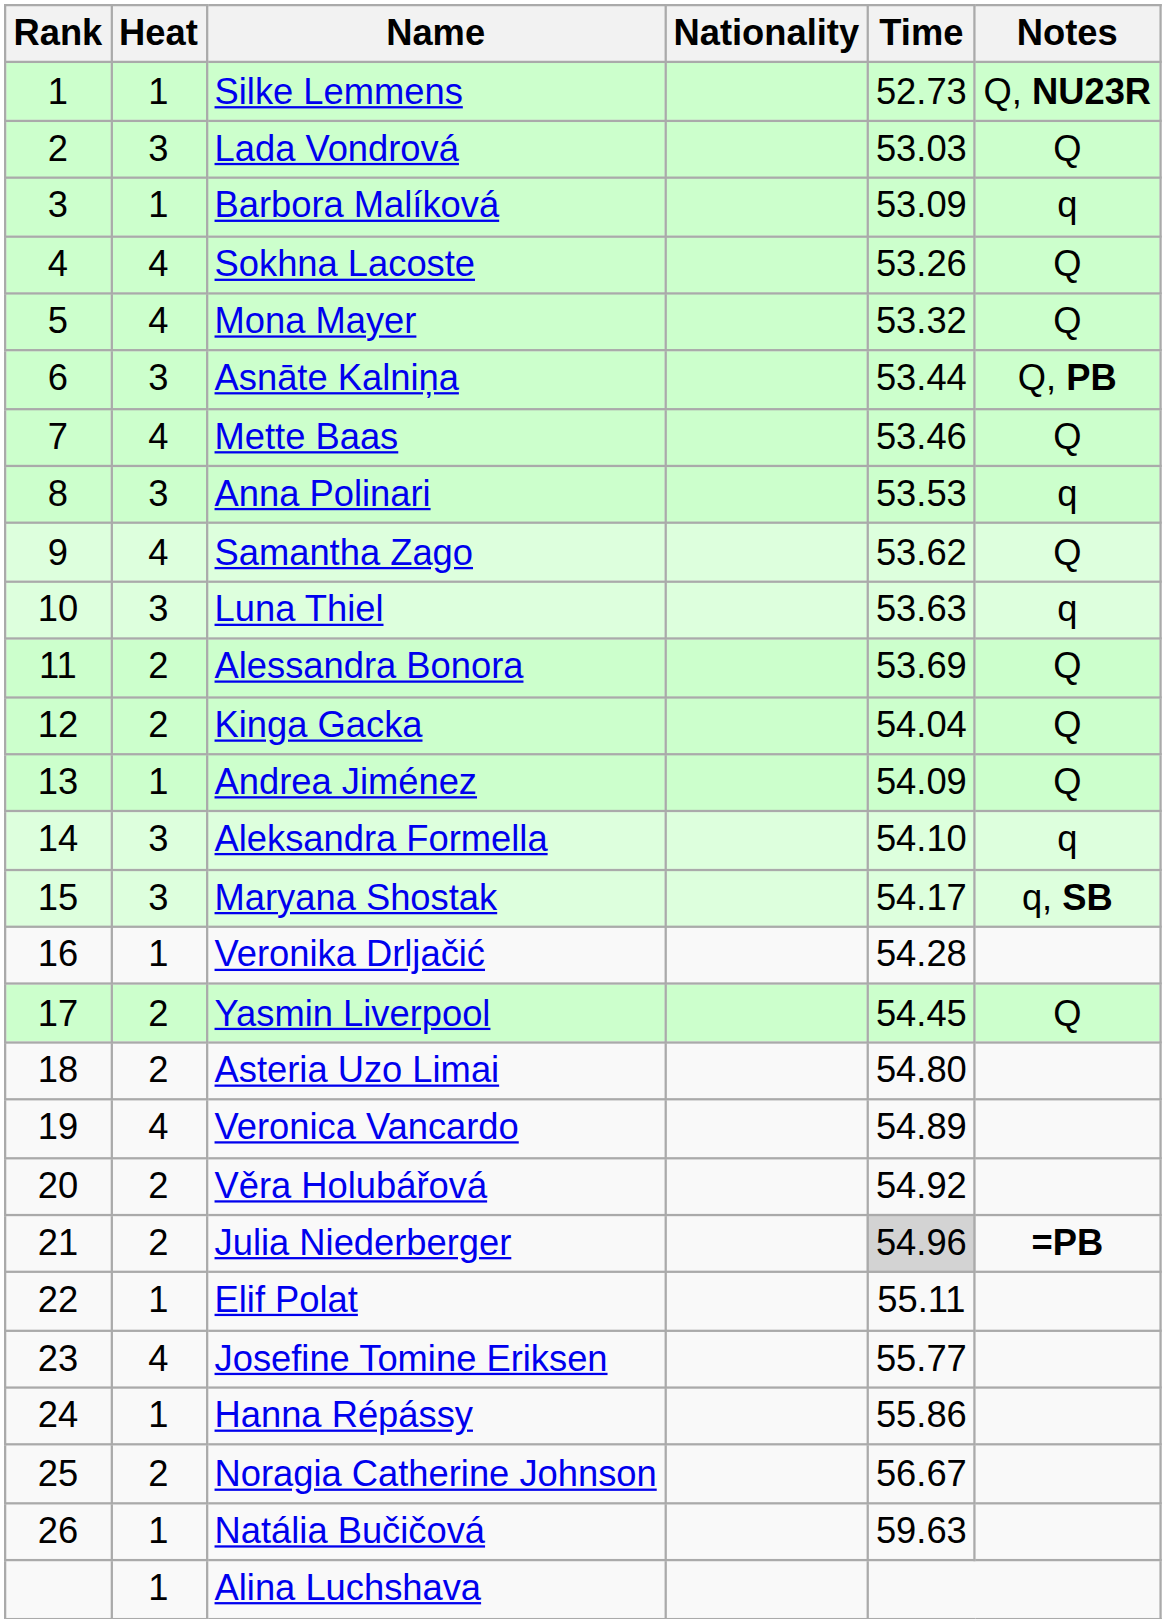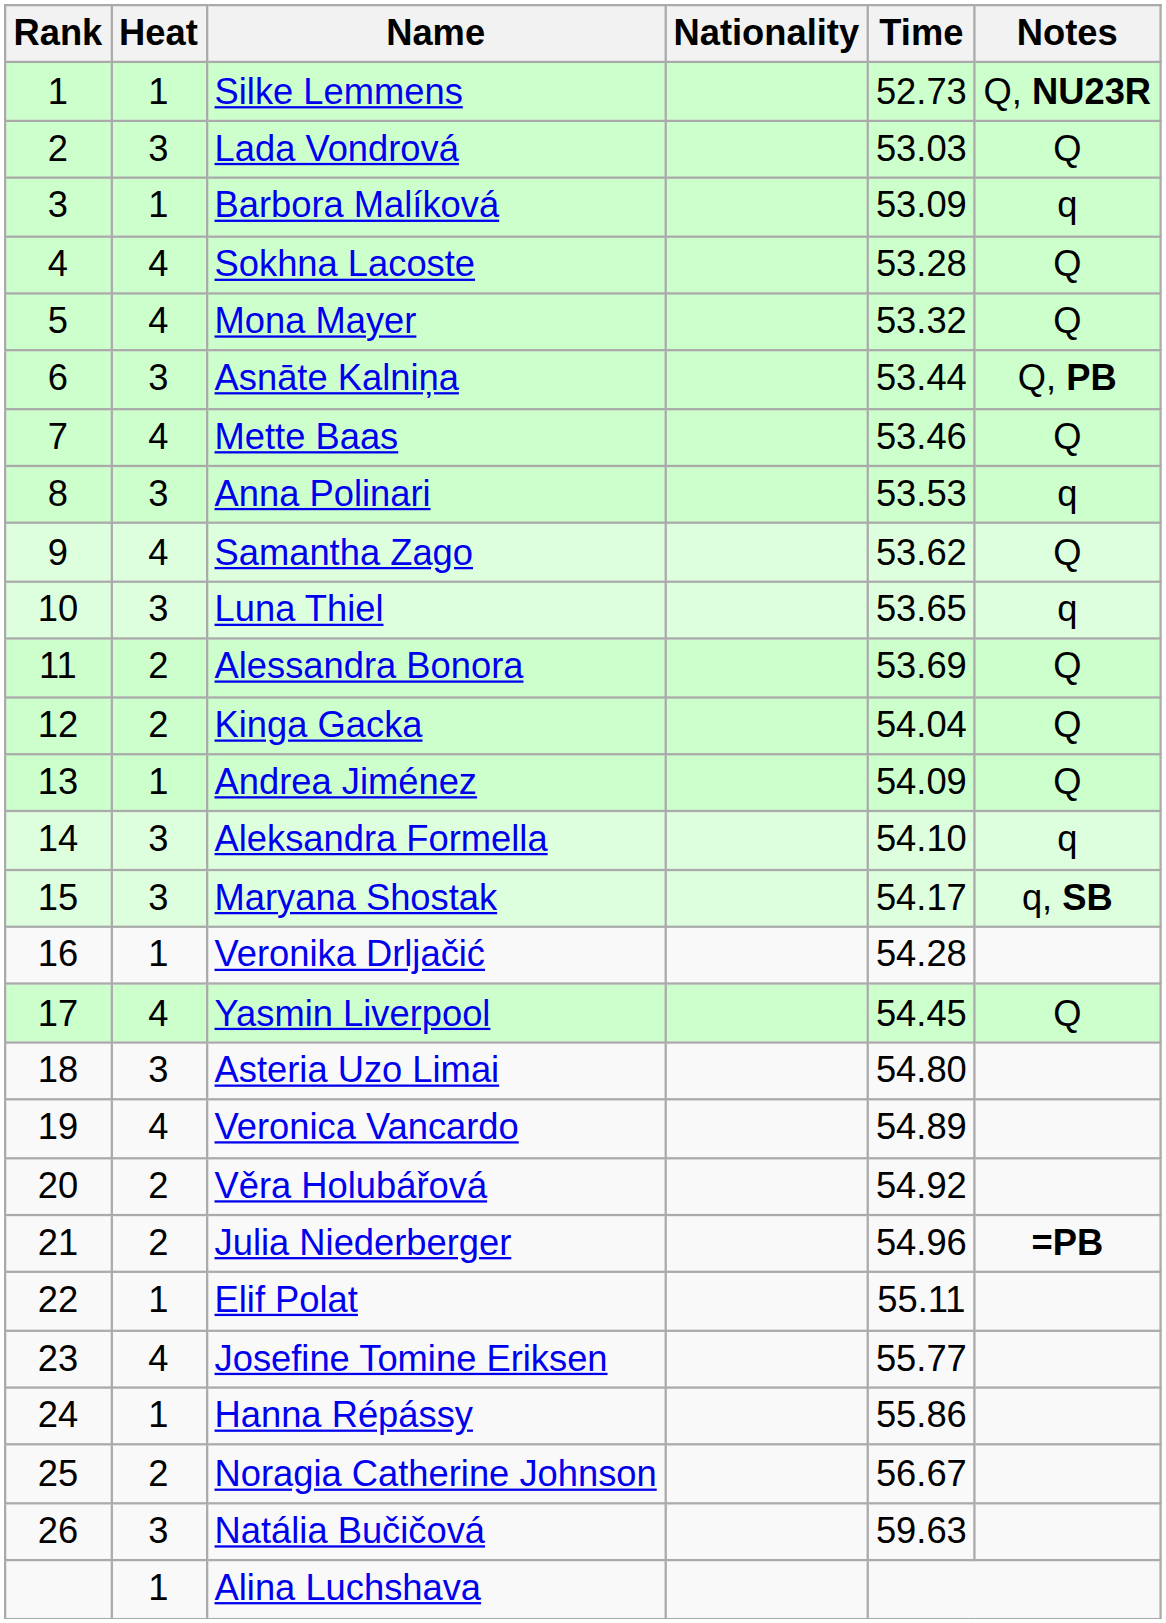Sokhna Lacoste | Time: 53.26 -> 53.28
Luna Thiel | Time: 53.63 -> 53.65
Yasmin Liverpool | Heat: 2 -> 4
Asteria Uzo Limai | Heat: 2 -> 3
Julia Niederberger | Time: lightgrey background -> no background
Natália Bučičová | Heat: 1 -> 3
